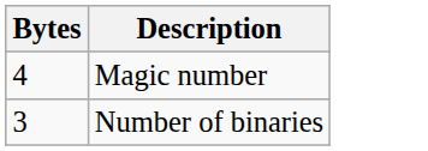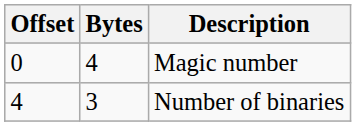+ column: Offset | 0 | 4
